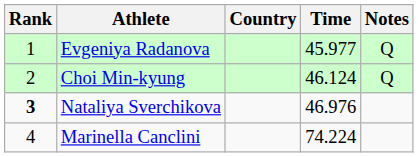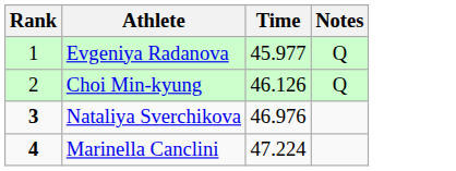- column: Country
Choi Min-kyung | Time: 46.124 -> 46.126
Marinella Canclini | Rank: normal -> bold
Marinella Canclini | Time: 74.224 -> 47.224
